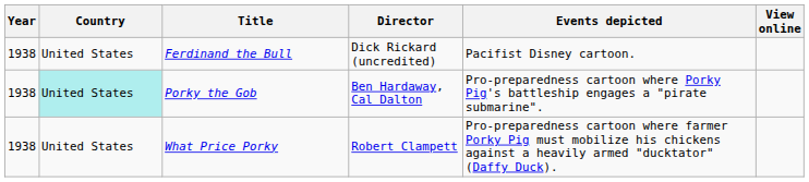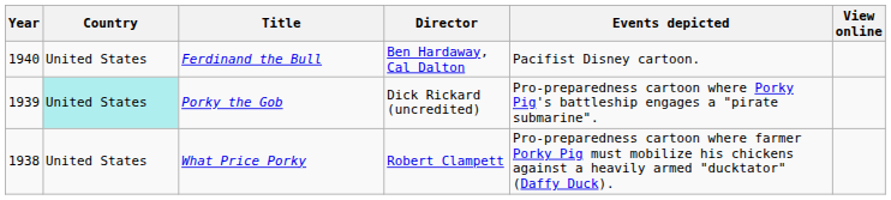Ferdinand the Bull | Year: 1938 -> 1940
Ferdinand the Bull | Director: Dick Rickard (uncredited) -> Ben Hardaway, Cal Dalton
Porky the Gob | Year: 1938 -> 1939
Porky the Gob | Director: Ben Hardaway, Cal Dalton -> Dick Rickard (uncredited)
